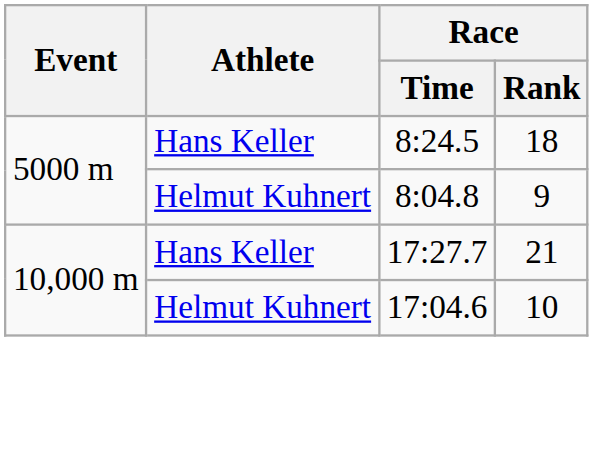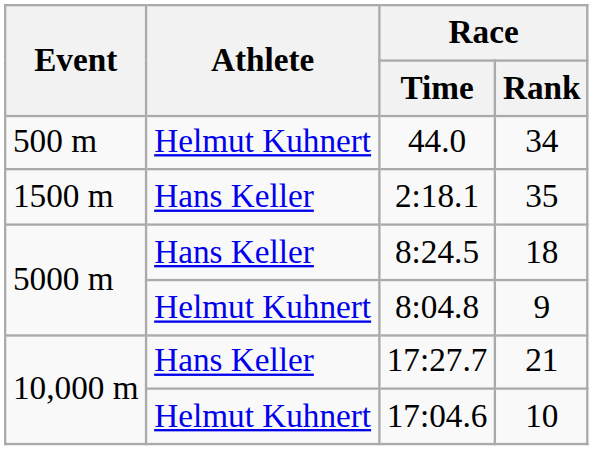+ row: 500 m | Helmut Kuhnert | 44.0 | 34
+ row: 1500 m | Hans Keller | 2:18.1 | 35
